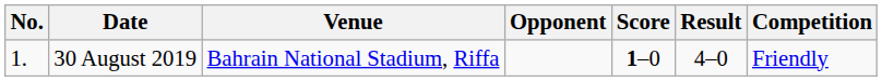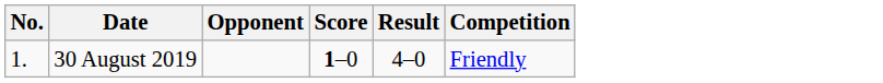- column: Venue | Bahrain National Stadium, Riffa
